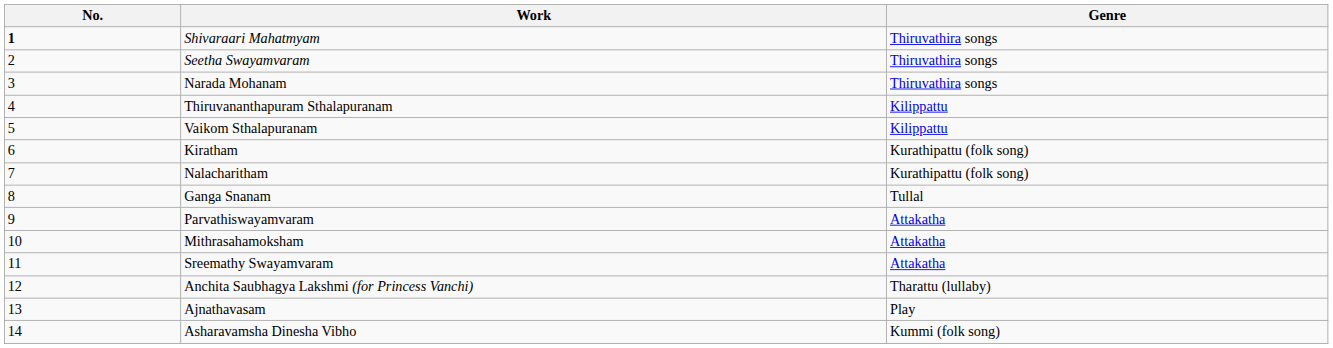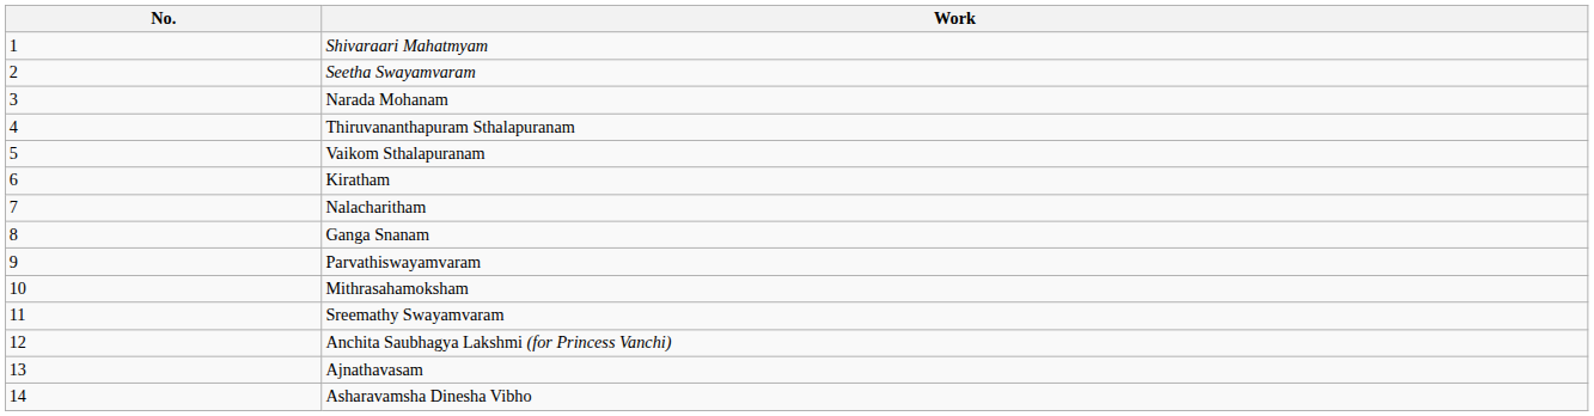- column: Genre | Thiruvathira songs | Thiruvathira songs | Thiruvathira songs | Kilippattu | Kilippattu | Kurathipattu (folk song) | Kurathipattu (folk song) | Tullal | Attakatha | Attakatha | Attakatha | Tharattu (lullaby) | Play | Kummi (folk song)
Shivaraari Mahatmyam | No.: bold -> normal
